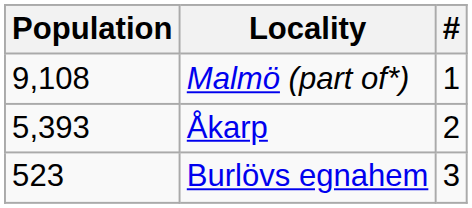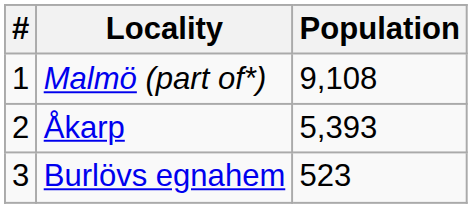columns swapped: # <-> Population
